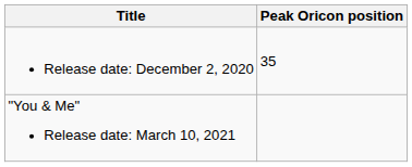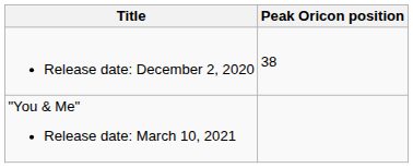Release date: December 2, 2020 | Peak Oricon position: 35 -> 38
